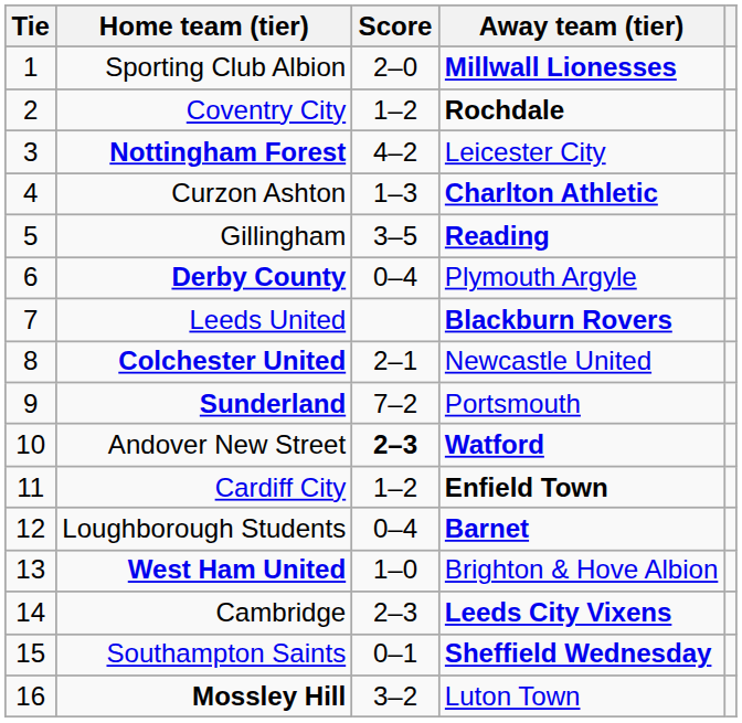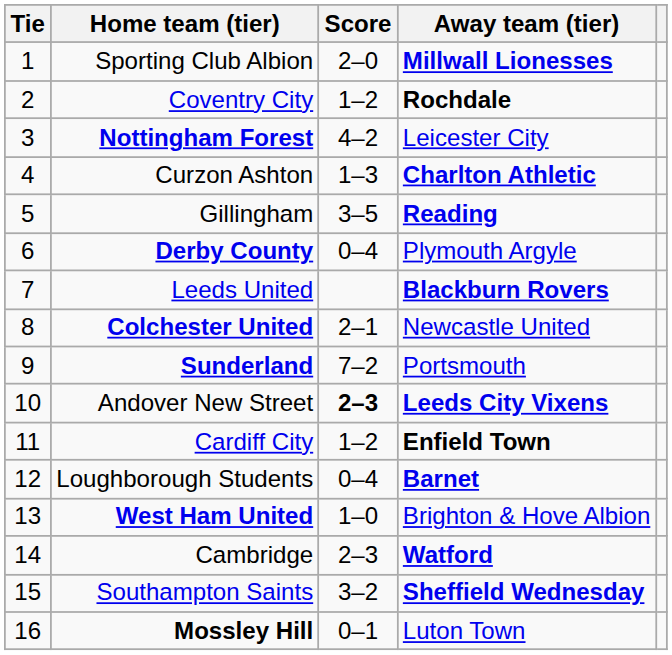Andover New Street | Away team (tier): Watford -> Leeds City Vixens
Cambridge | Away team (tier): Leeds City Vixens -> Watford
Southampton Saints | Score: 0–1 -> 3–2
Mossley Hill | Score: 3–2 -> 0–1
